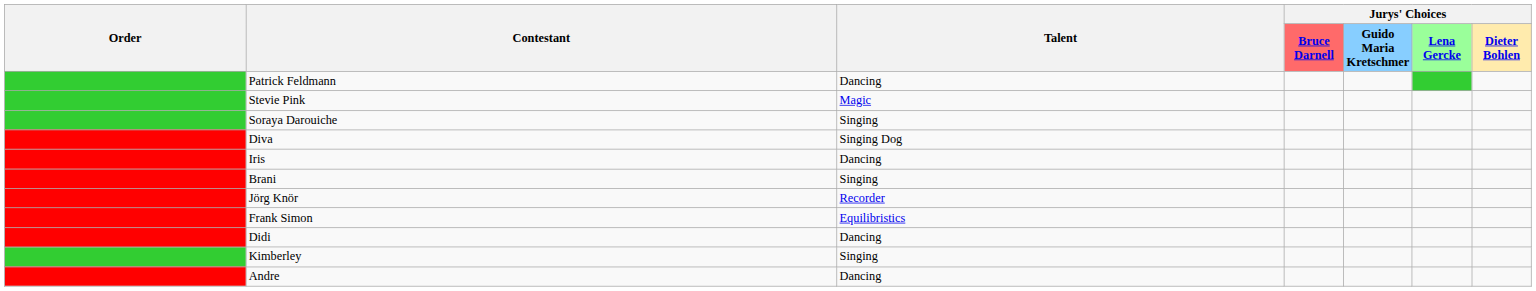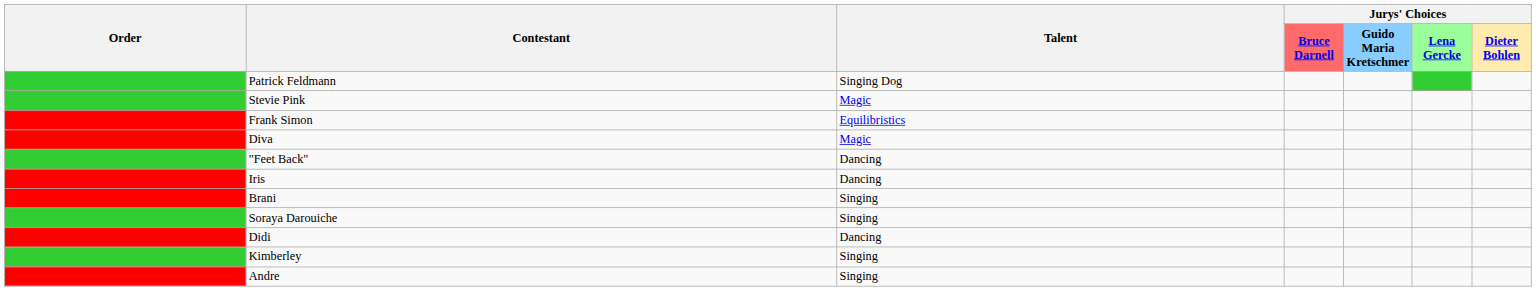Patrick Feldmann | Talent: Dancing -> Singing Dog
rows swapped: Soraya Darouiche <-> Frank Simon
Diva | Talent: Singing Dog -> Magic
+ row: "Feet Back" | Dancing
- row: Jörg Knör | Recorder
Andre | Talent: Dancing -> Singing
